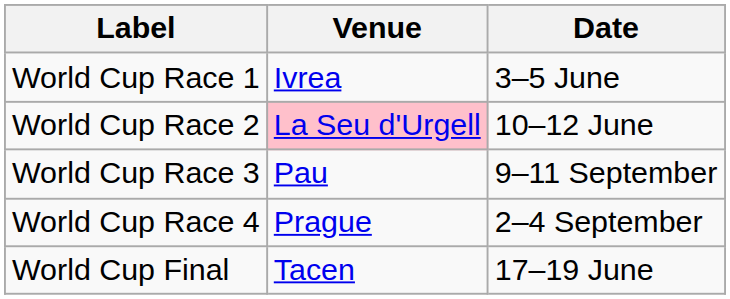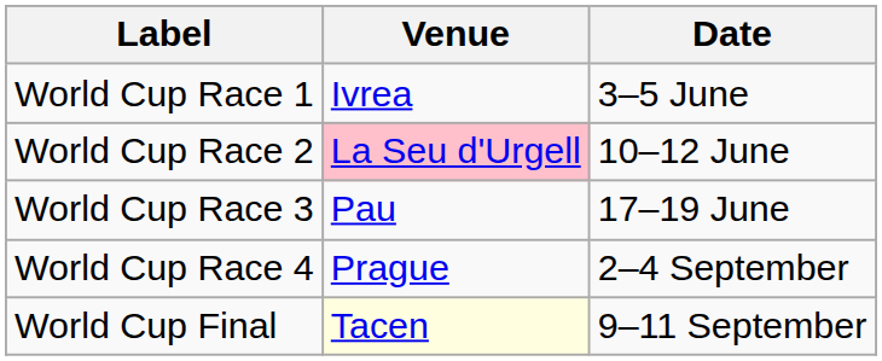World Cup Race 3 | Date: 9–11 September -> 17–19 June
World Cup Final | Venue: no background -> lightyellow background
World Cup Final | Date: 17–19 June -> 9–11 September
